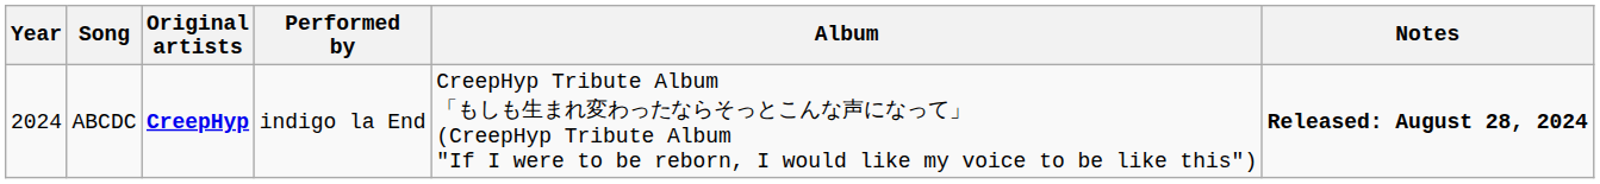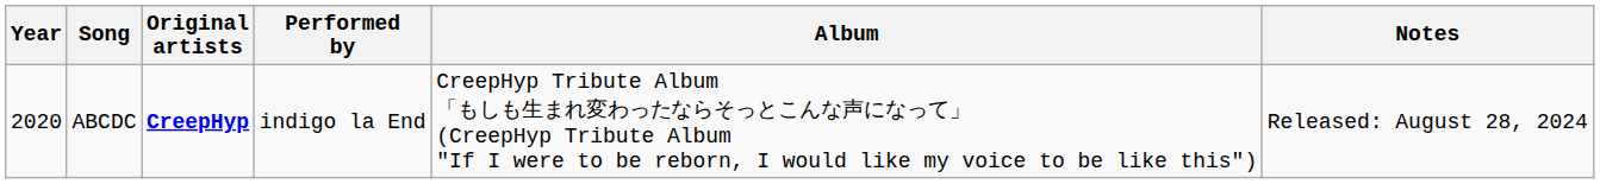ABCDC | Year: 2024 -> 2020
ABCDC | Notes: bold -> normal
